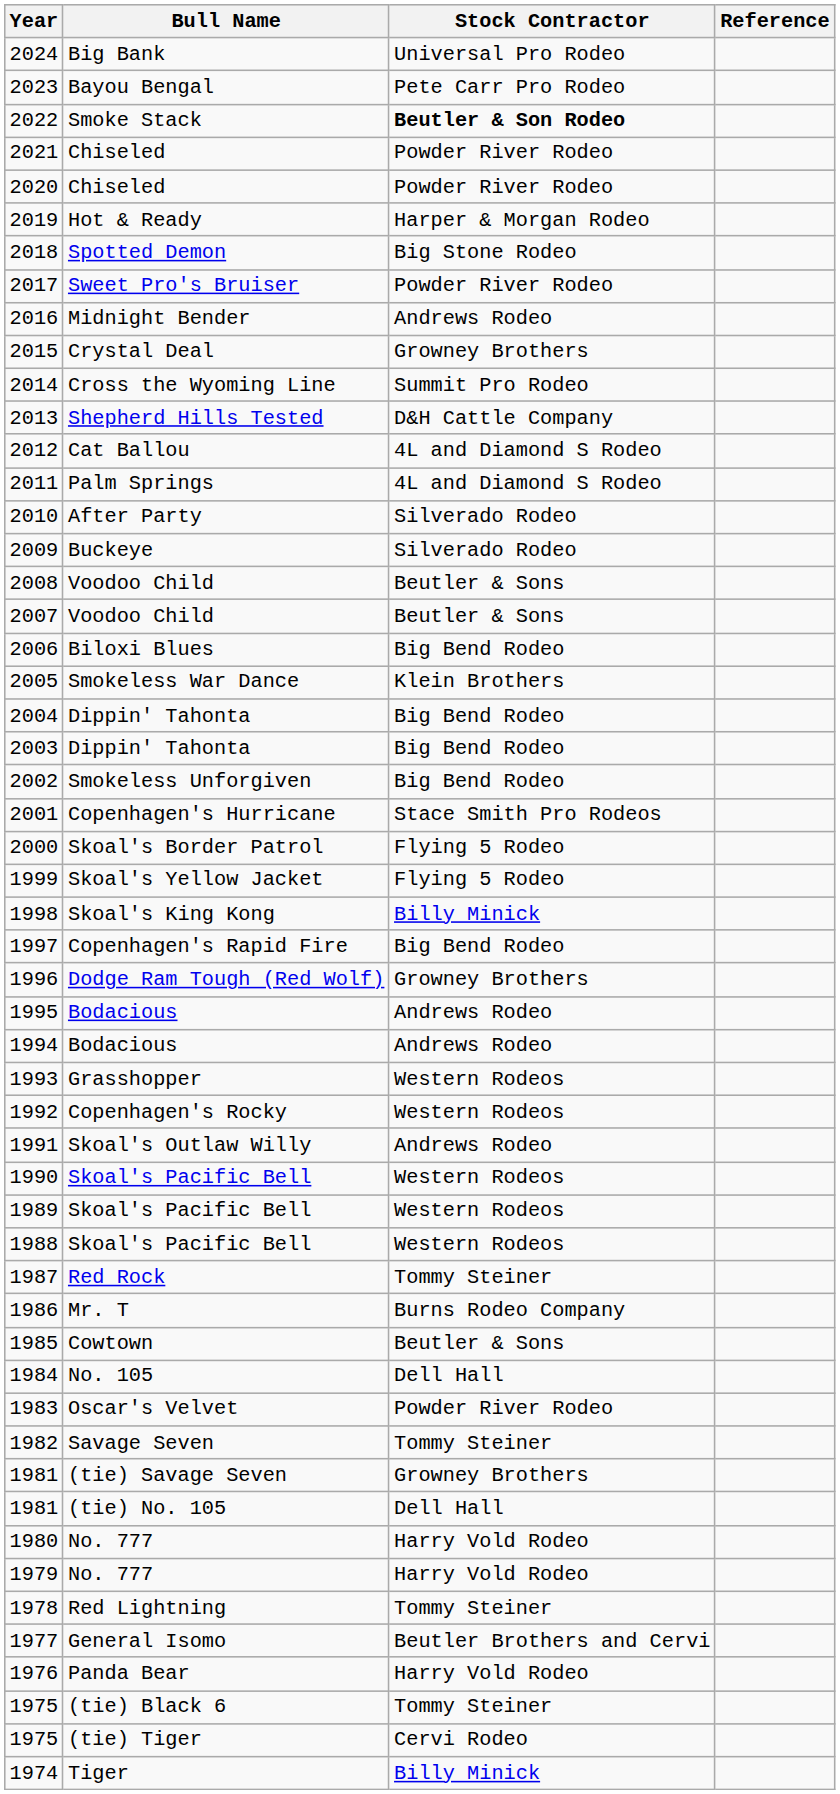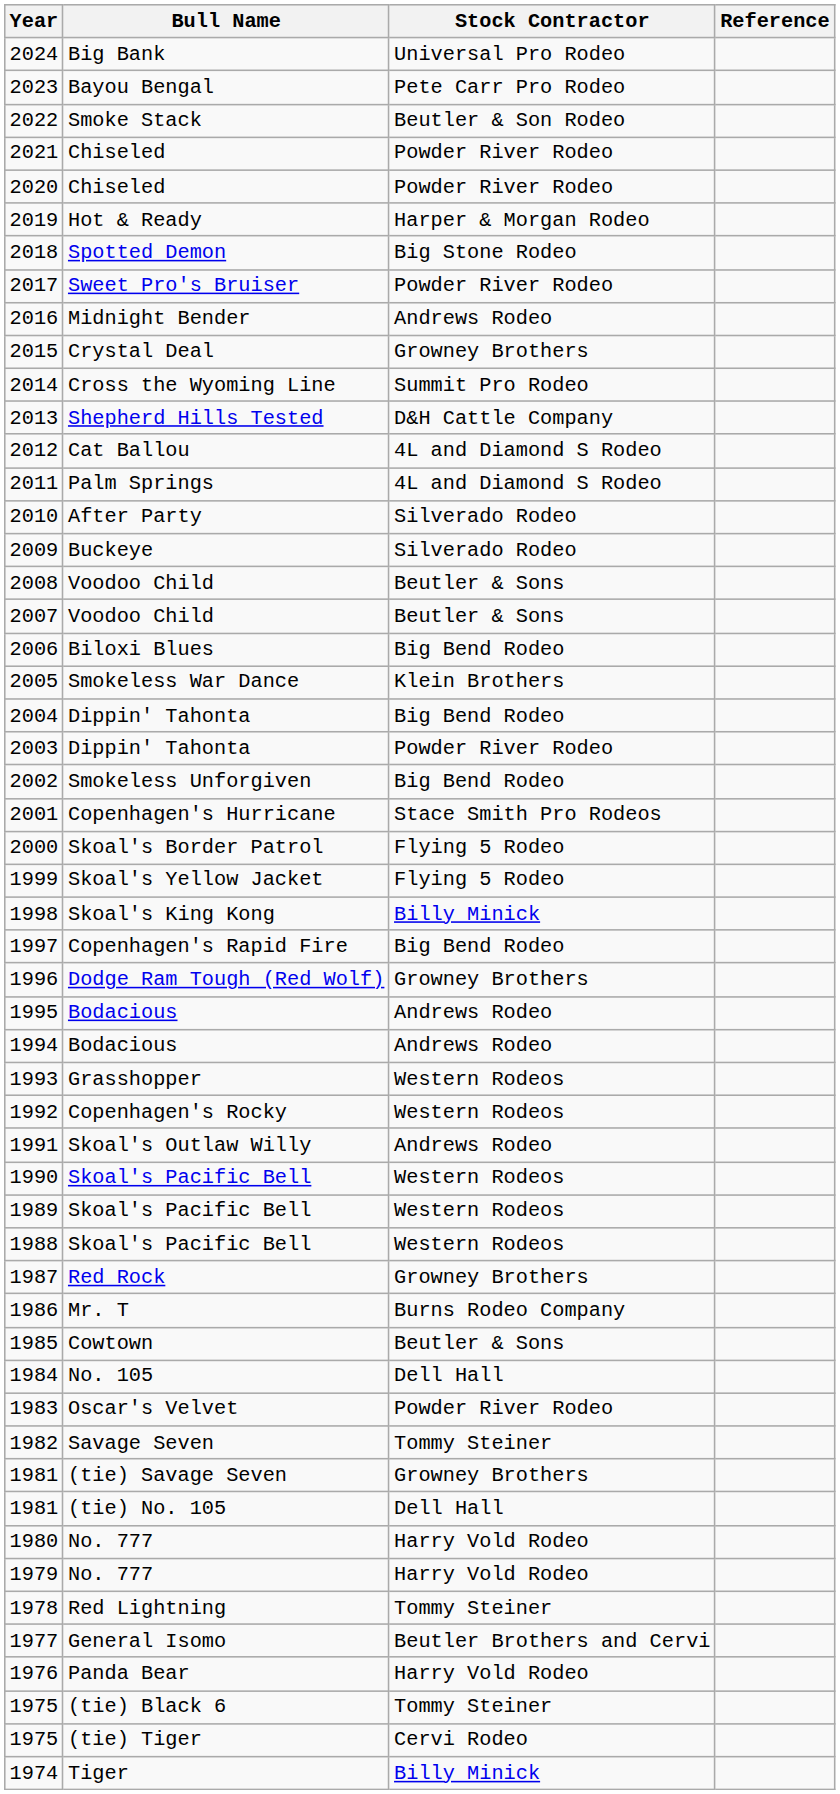2022 | Stock Contractor: bold -> normal
2003 | Stock Contractor: Big Bend Rodeo -> Powder River Rodeo
1987 | Stock Contractor: Tommy Steiner -> Growney Brothers
